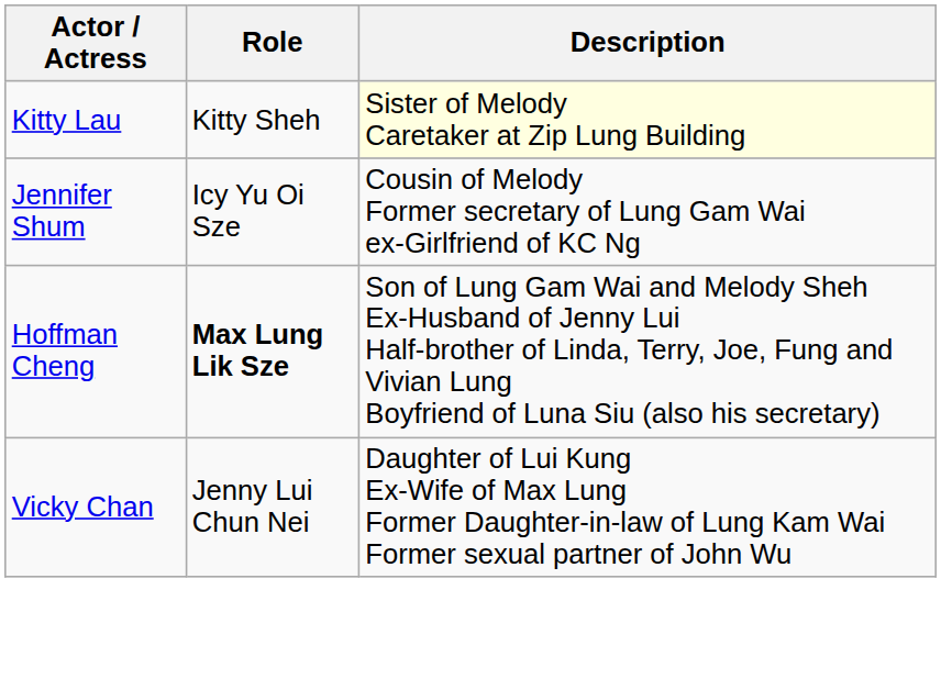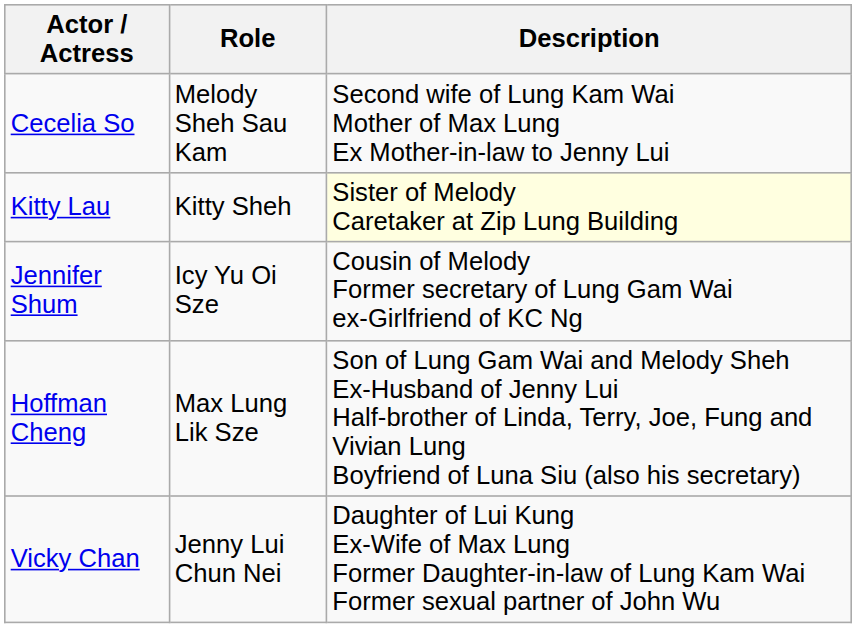+ row: Cecelia So | Melody Sheh Sau Kam | Second wife of Lung Kam Wai Mother of Max Lung Ex Mother-in-law to Jenny Lui
Hoffman Cheng | Role: bold -> normal
